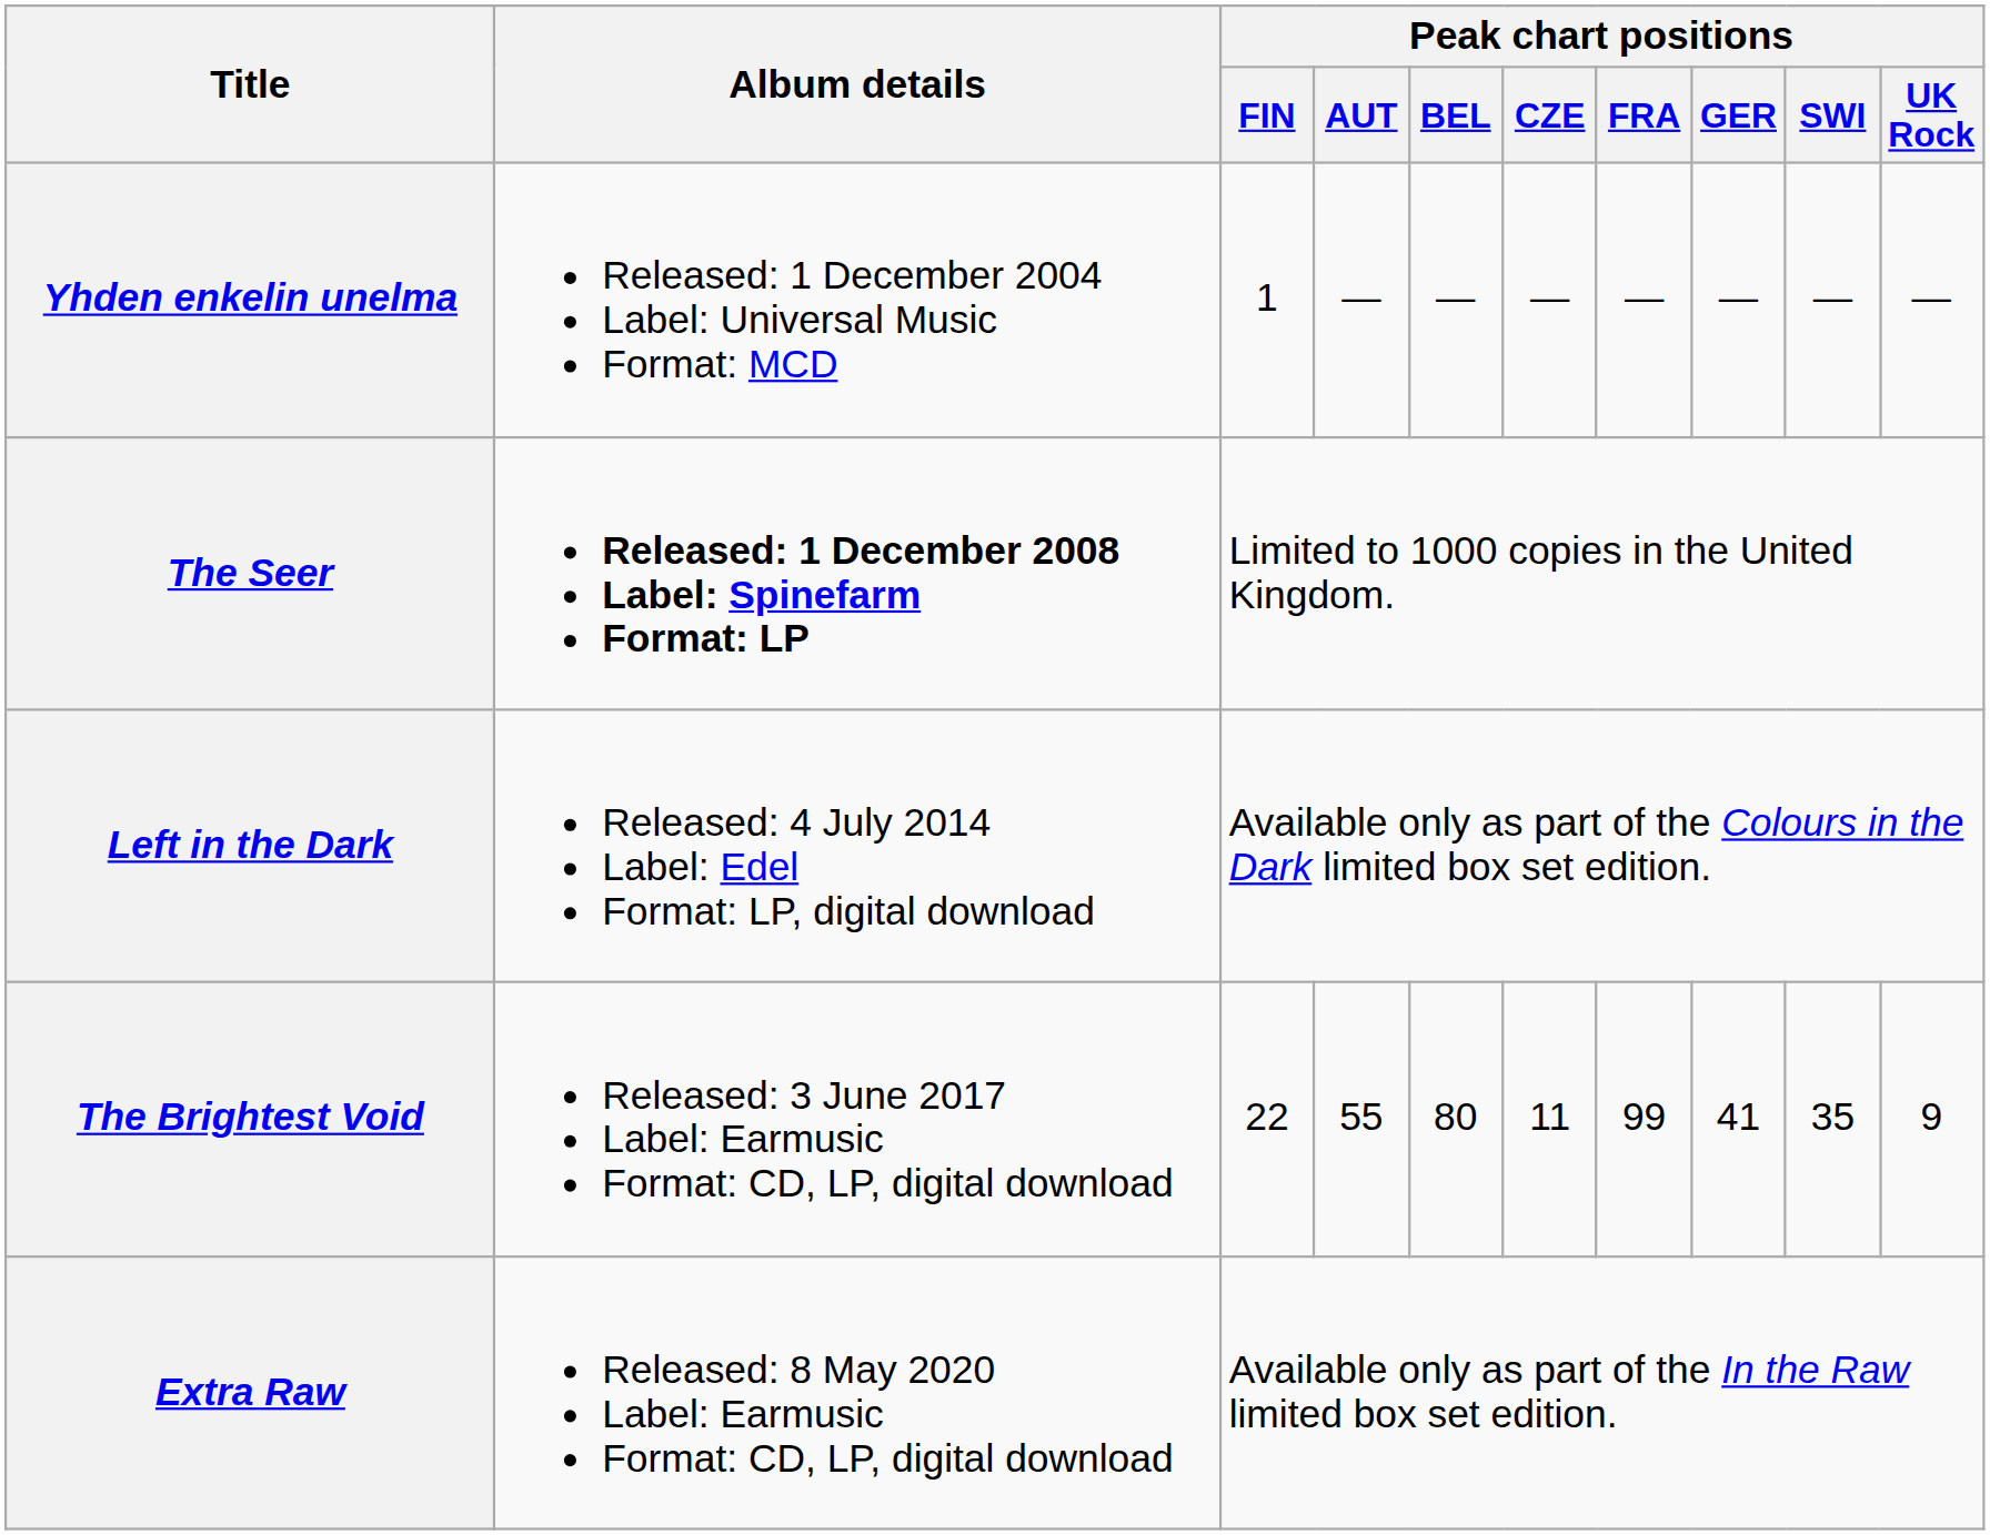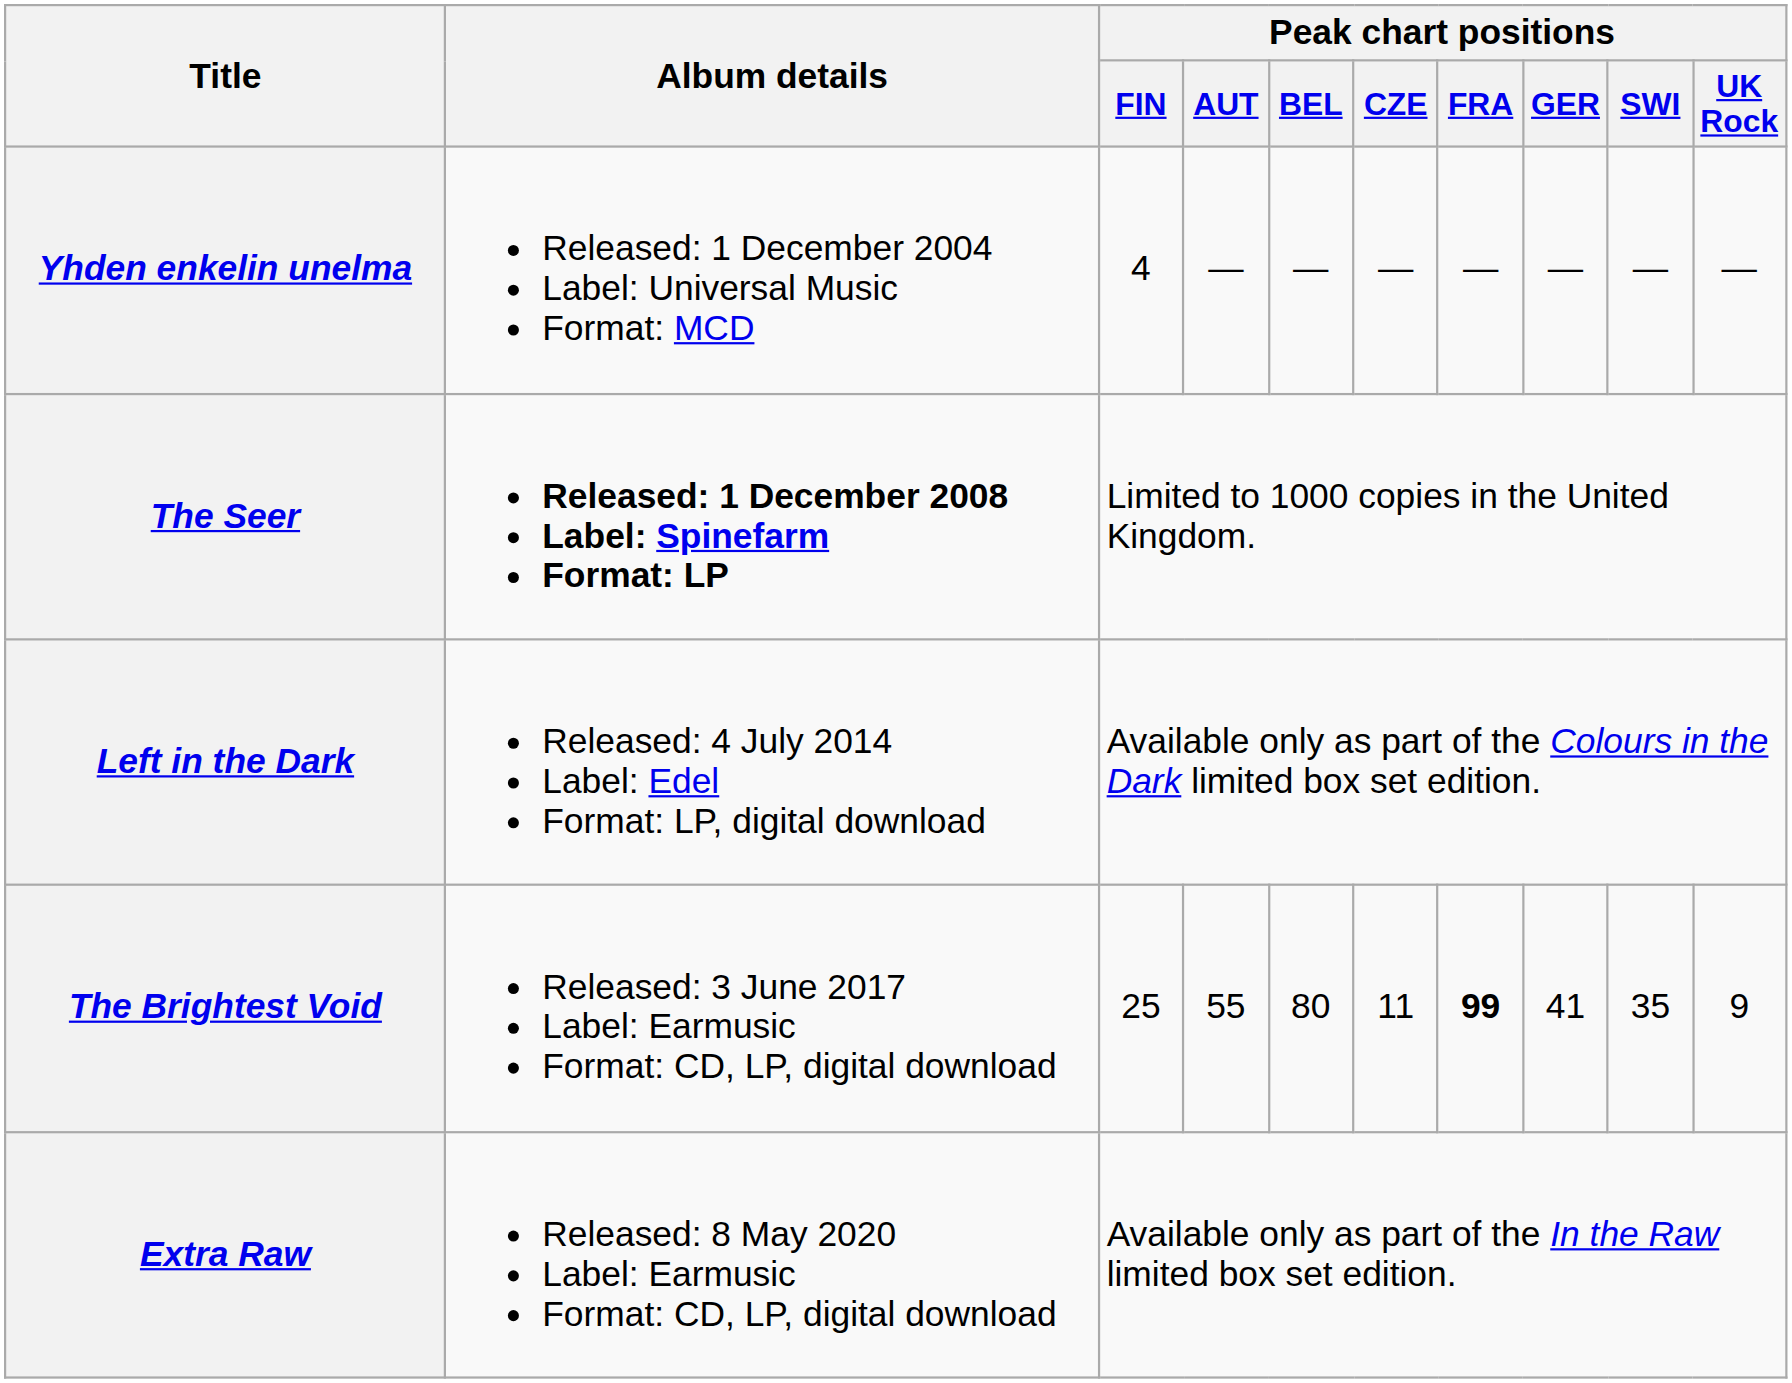Yhden enkelin unelma | Peak chart positions / FIN: 1 -> 4
The Brightest Void | Peak chart positions / FIN: 22 -> 25
The Brightest Void | Peak chart positions / FRA: normal -> bold
